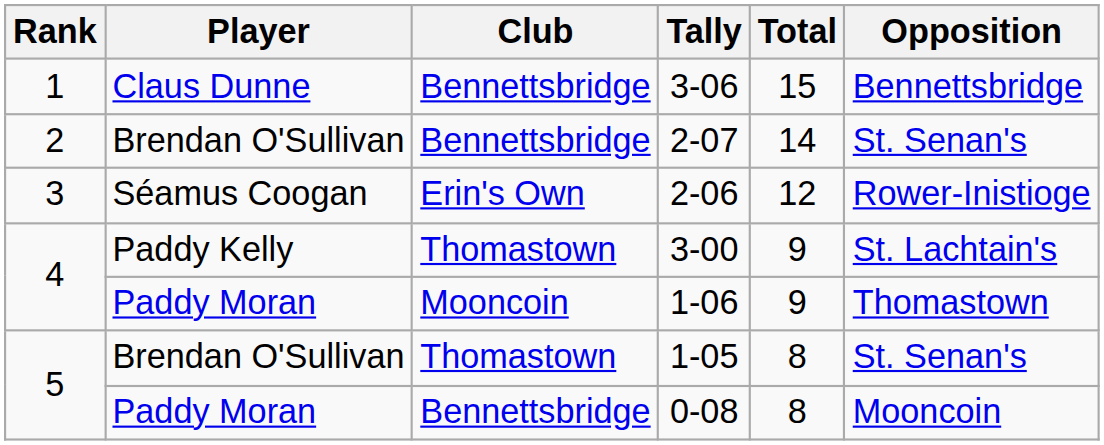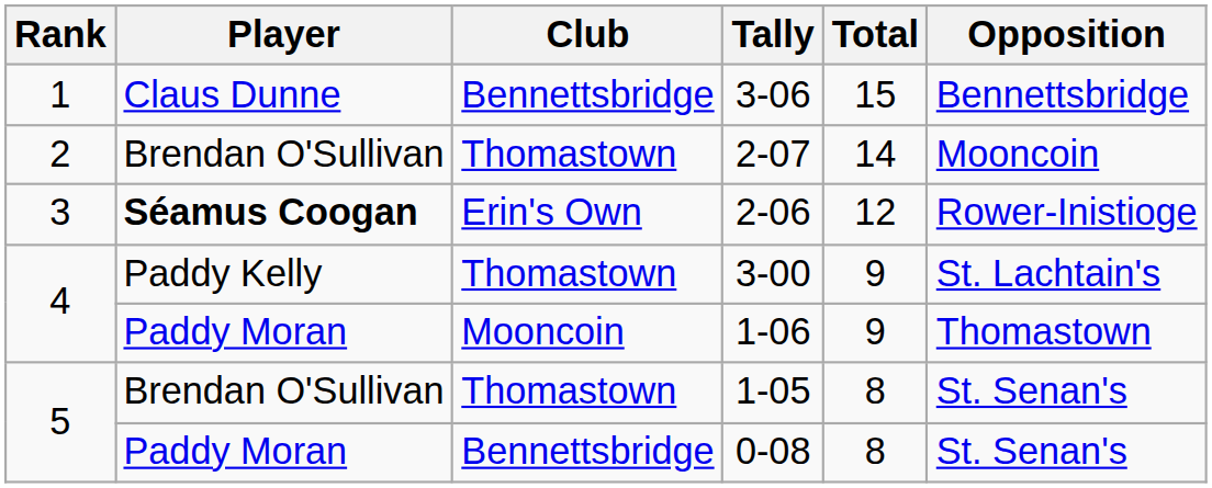2-07 | Club: Bennettsbridge -> Thomastown
2-07 | Opposition: St. Senan's -> Mooncoin
2-06 | Player: normal -> bold
0-08 | Opposition: Mooncoin -> St. Senan's
